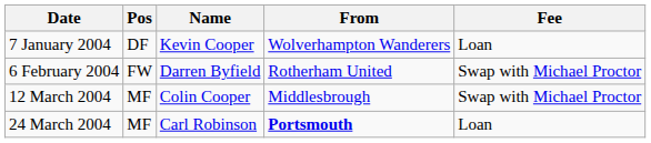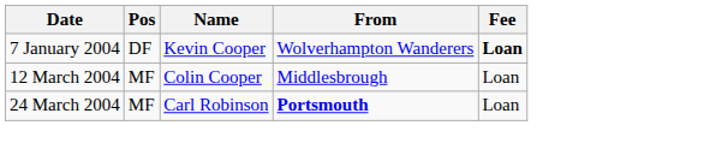7 January 2004 | Fee: normal -> bold
- row: 6 February 2004 | FW | Darren Byfield | Rotherham United | Swap with Michael Proctor
12 March 2004 | Fee: Swap with Michael Proctor -> Loan
